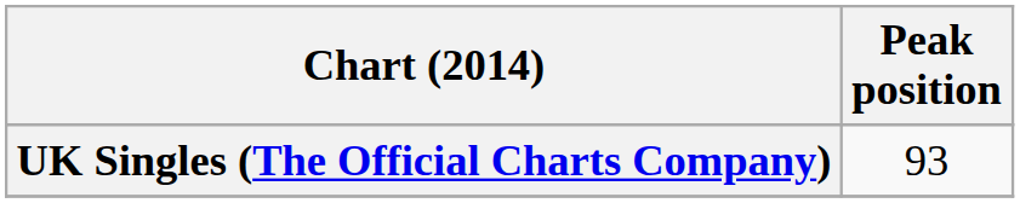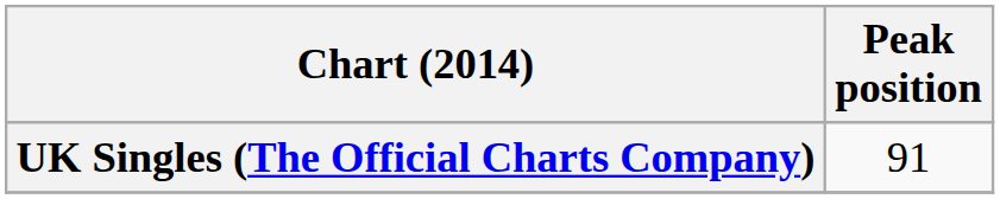UK Singles (The Official Charts Company) | Peak position: 93 -> 91
